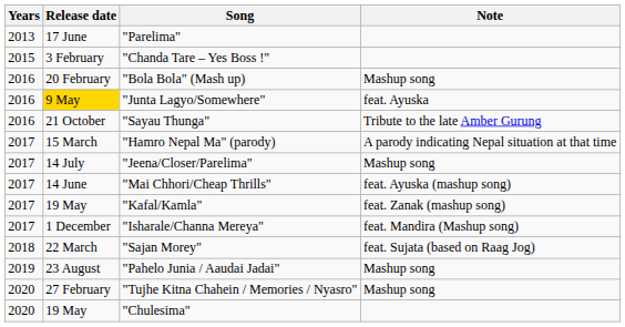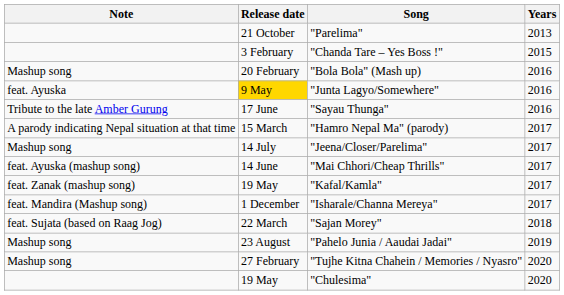columns swapped: Years <-> Note
"Parelima" | Release date: 17 June -> 21 October
"Sayau Thunga" | Release date: 21 October -> 17 June
